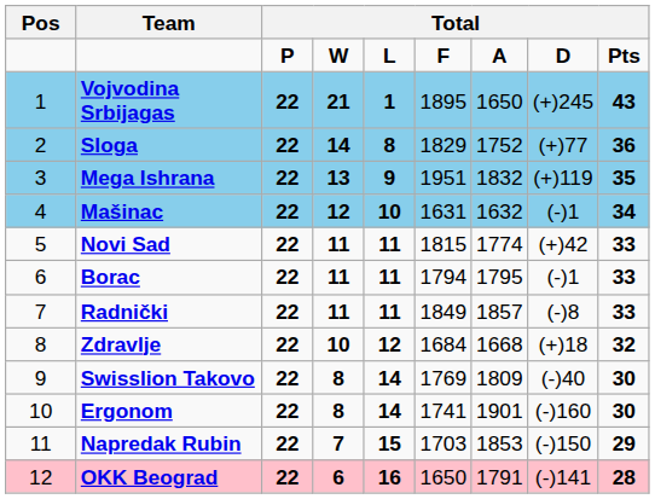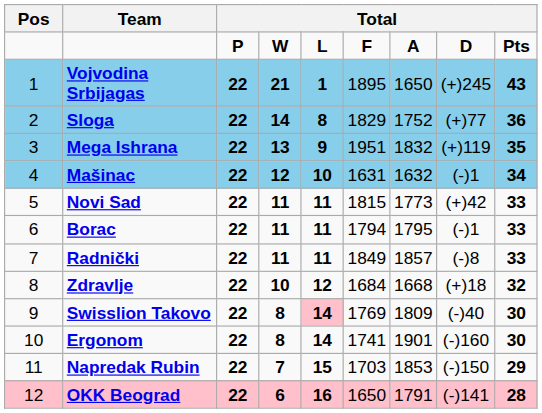Novi Sad | column 7: 1774 -> 1773
Swisslion Takovo | column 5: no background -> pink background
